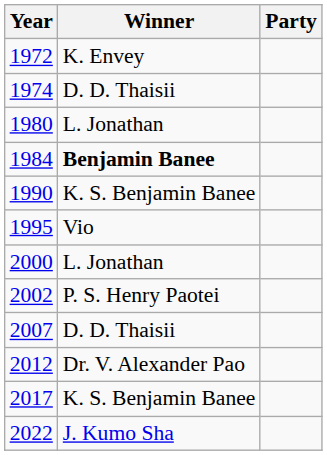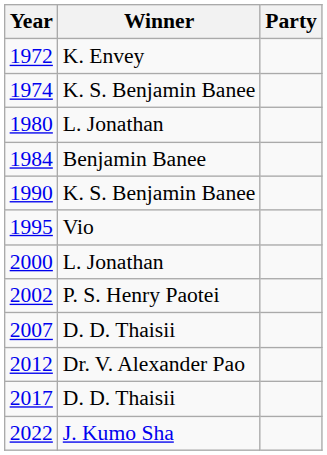1974 | Winner: D. D. Thaisii -> K. S. Benjamin Banee
1984 | Winner: bold -> normal
2017 | Winner: K. S. Benjamin Banee -> D. D. Thaisii
